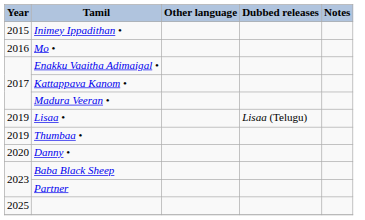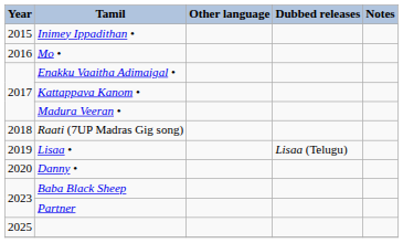+ row: 2018 | Raati (7UP Madras Gig song)
- row: 2019 | Thumbaa •
